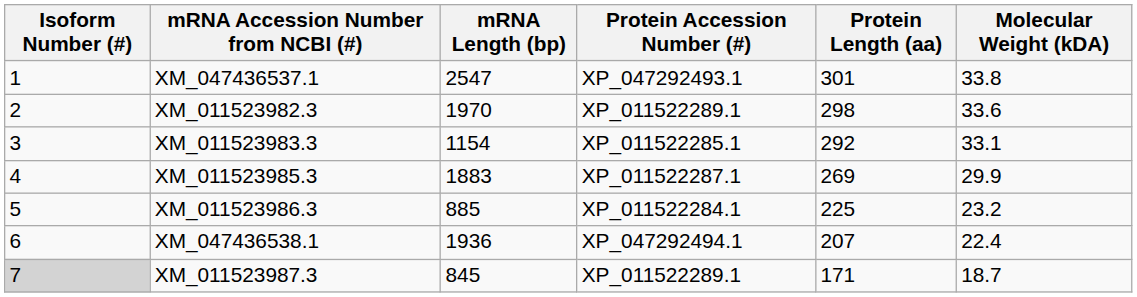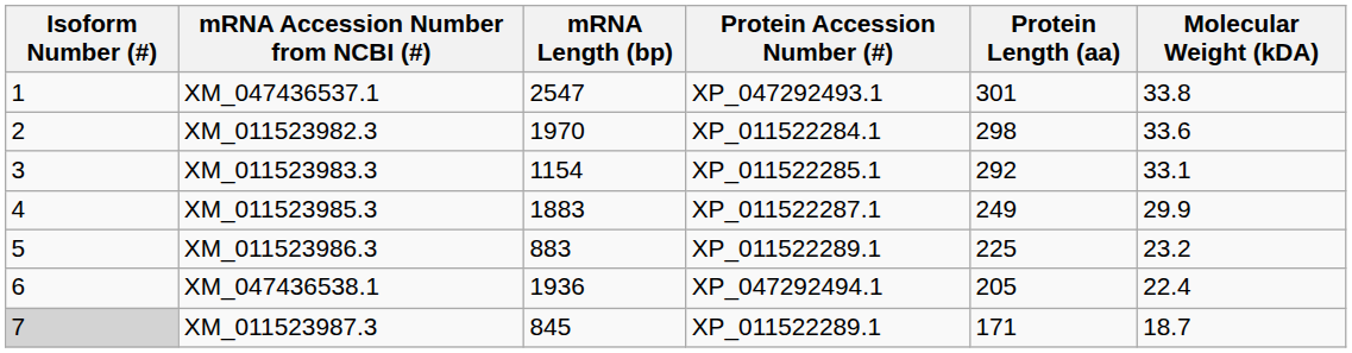XM_011523982.3 | Protein Accession Number (#): XP_011522289.1 -> XP_011522284.1
XM_011523985.3 | Protein Length (aa): 269 -> 249
XM_011523986.3 | mRNA Length (bp): 885 -> 883
XM_011523986.3 | Protein Accession Number (#): XP_011522284.1 -> XP_011522289.1
XM_047436538.1 | Protein Length (aa): 207 -> 205
